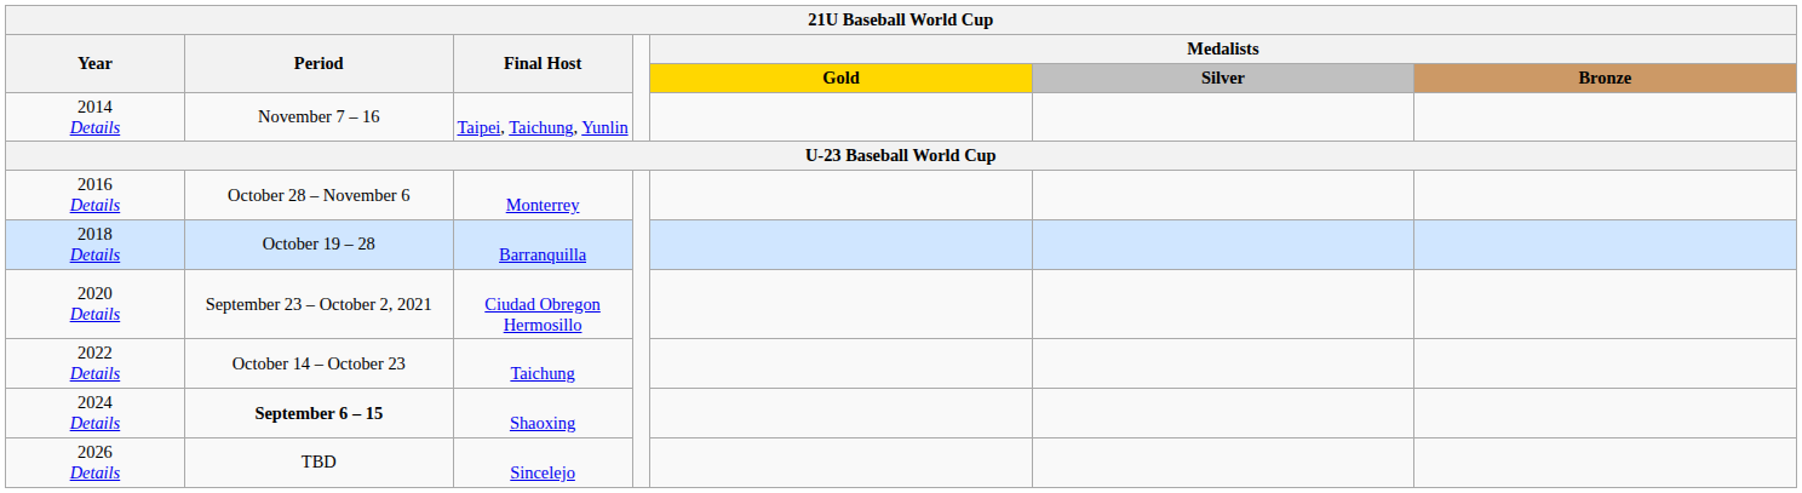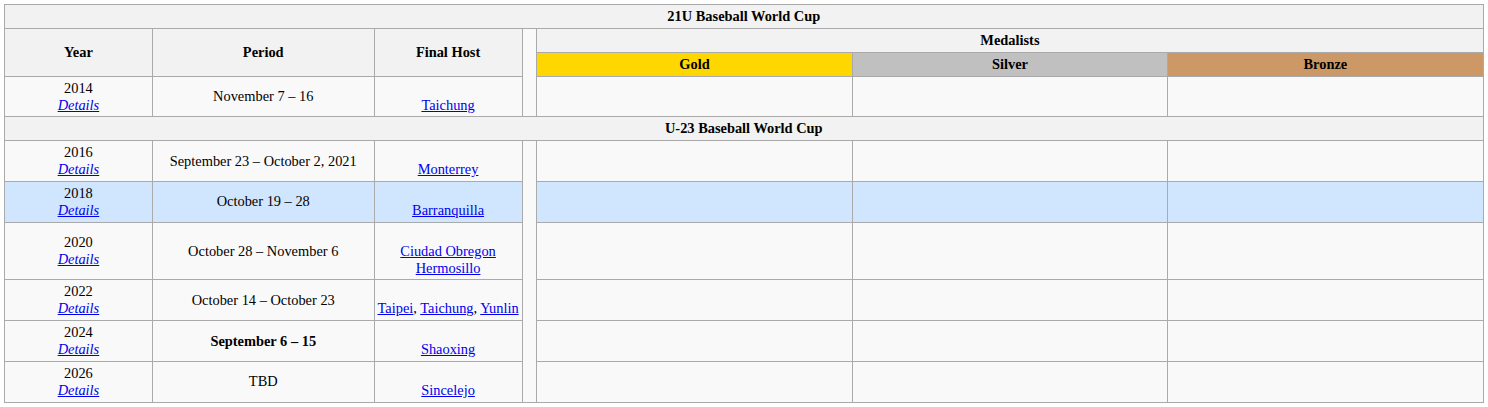2014 Details | Final Host: Taipei, Taichung, Yunlin -> Taichung
2016 Details | Period: October 28 – November 6 -> September 23 – October 2, 2021
2020 Details | Period: September 23 – October 2, 2021 -> October 28 – November 6
2022 Details | Final Host: Taichung -> Taipei, Taichung, Yunlin
